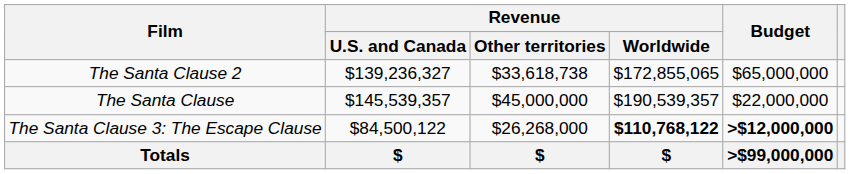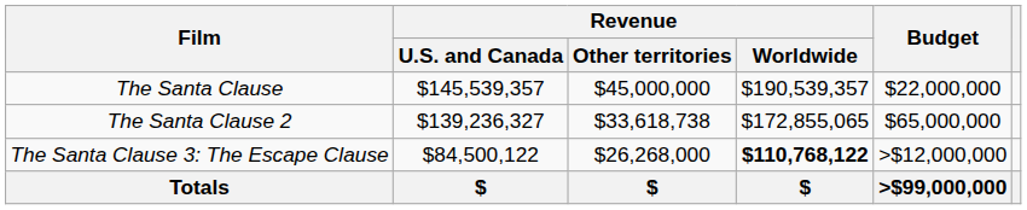rows swapped: The Santa Clause <-> The Santa Clause 2
The Santa Clause 3: The Escape Clause | Budget: bold -> normal
